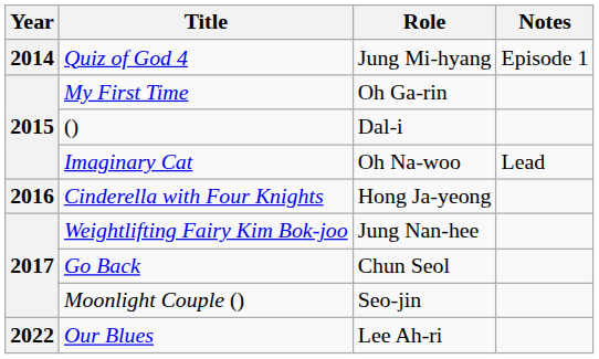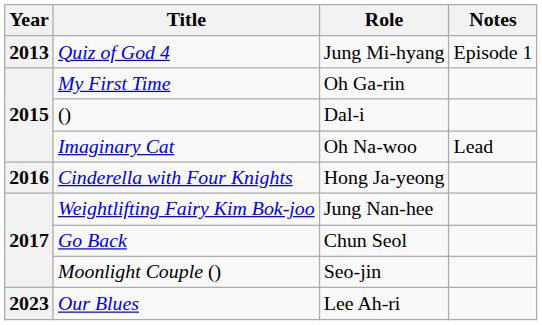Quiz of God 4 | Year: 2014 -> 2013
Our Blues | Year: 2022 -> 2023
